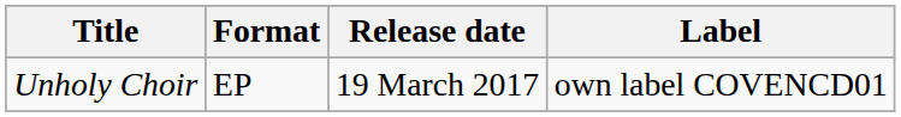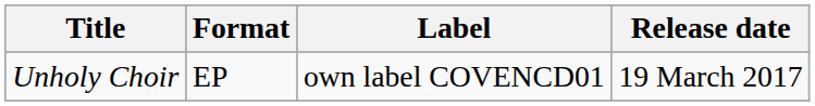columns swapped: Release date <-> Label
